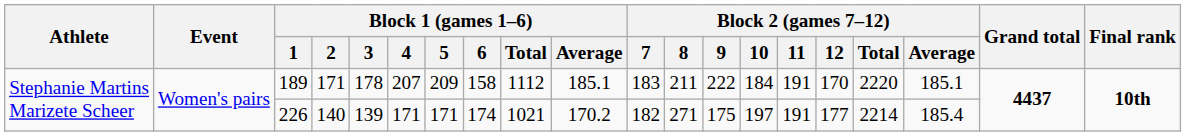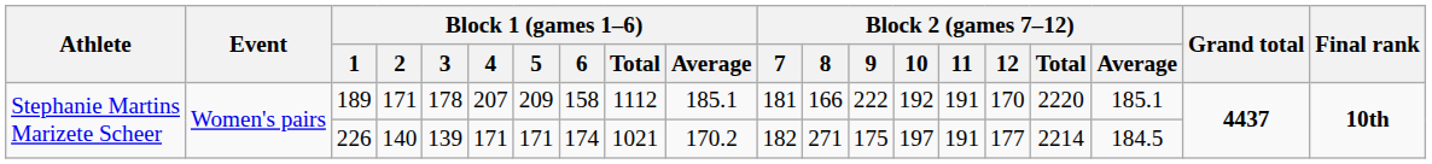189 | Block 2 (games 7–12) / 7: 183 -> 181
189 | Block 2 (games 7–12) / 8: 211 -> 166
189 | Block 2 (games 7–12) / 10: 184 -> 192
226 | Block 2 (games 7–12) / Average: 185.4 -> 184.5
